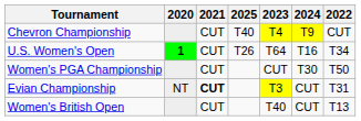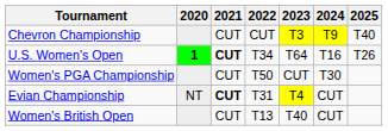columns swapped: 2022 <-> 2025
Chevron Championship | 2023: T4 -> T3
U.S. Women's Open | 2021: normal -> bold
Evian Championship | 2023: T3 -> T4
